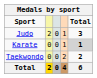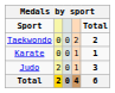rows swapped: Judo <-> Taekwondo
Karate | Total: lightgrey background -> no background
